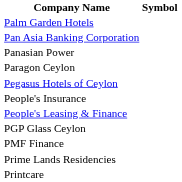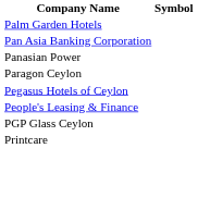- row: People's Insurance
- row: PMF Finance
- row: Prime Lands Residencies
